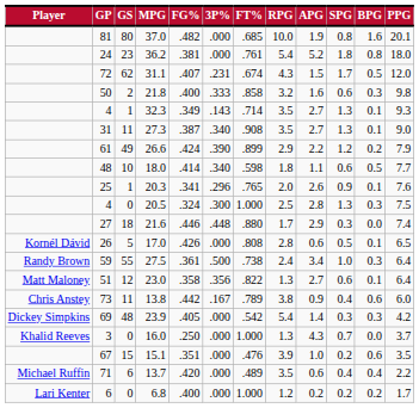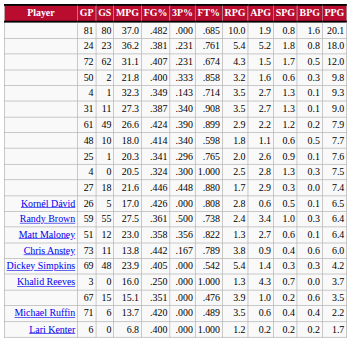36.2 | 3P%: .000 -> .231
